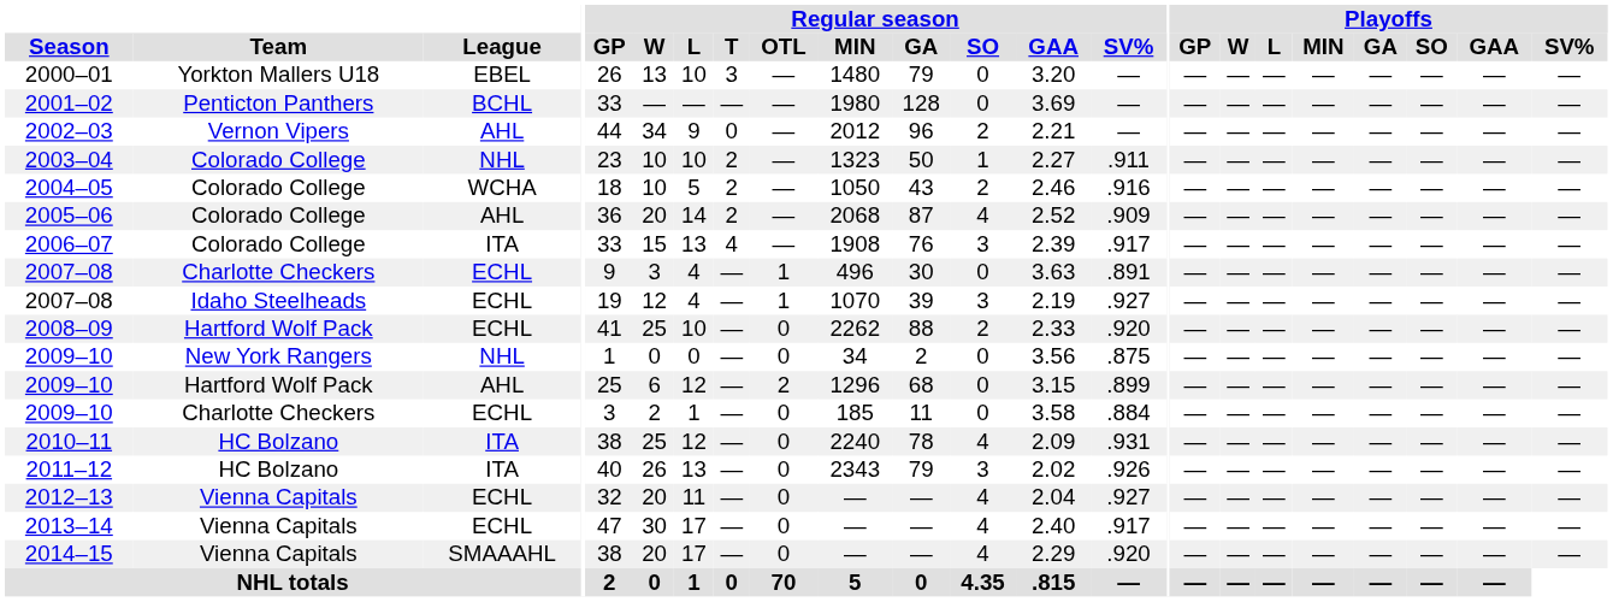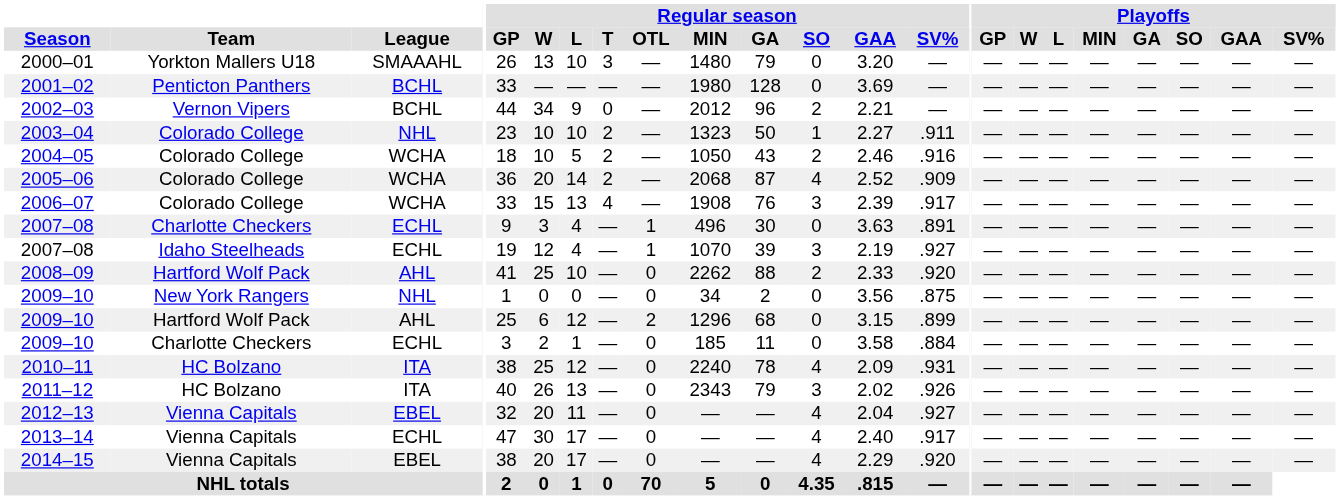2000–01 | League: EBEL -> SMAAAHL
2002–03 | League: AHL -> BCHL
2005–06 | League: AHL -> WCHA
2006–07 | League: ITA -> WCHA
2008–09 | League: ECHL -> AHL
2012–13 | League: ECHL -> EBEL
2014–15 | League: SMAAAHL -> EBEL
